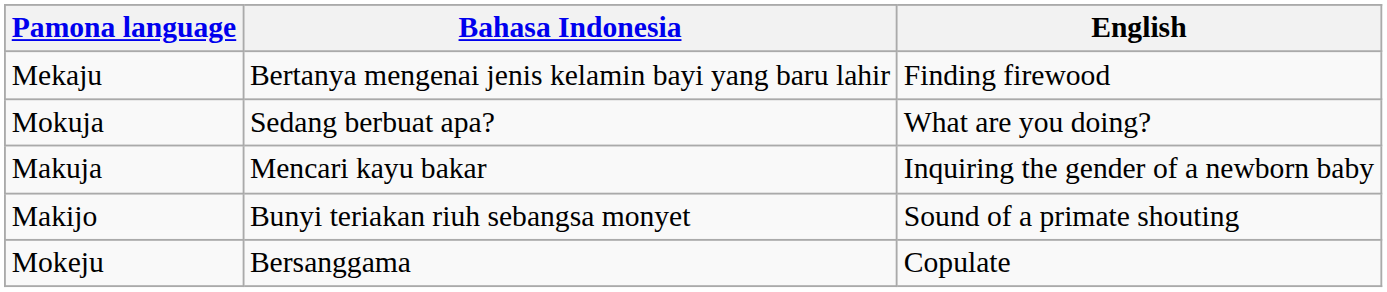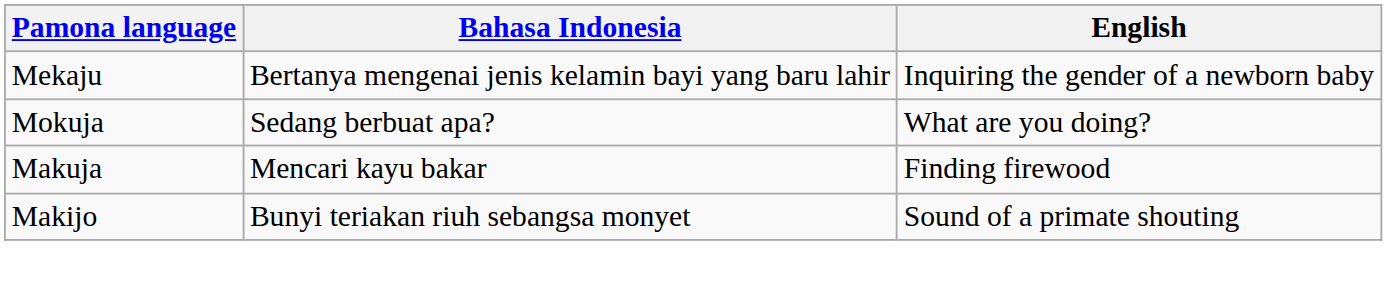Mekaju | English: Finding firewood -> Inquiring the gender of a newborn baby
Makuja | English: Inquiring the gender of a newborn baby -> Finding firewood
- row: Mokeju | Bersanggama | Copulate
